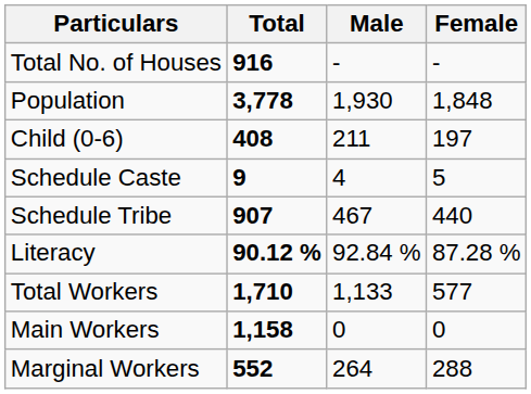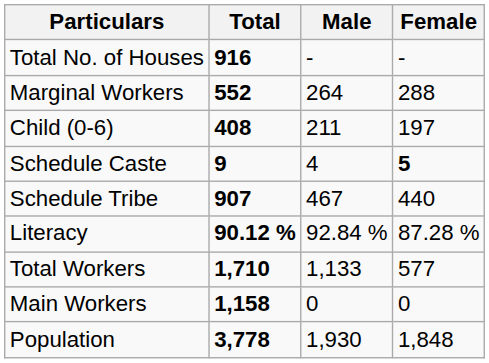rows swapped: Population <-> Marginal Workers
Schedule Caste | Female: normal -> bold
